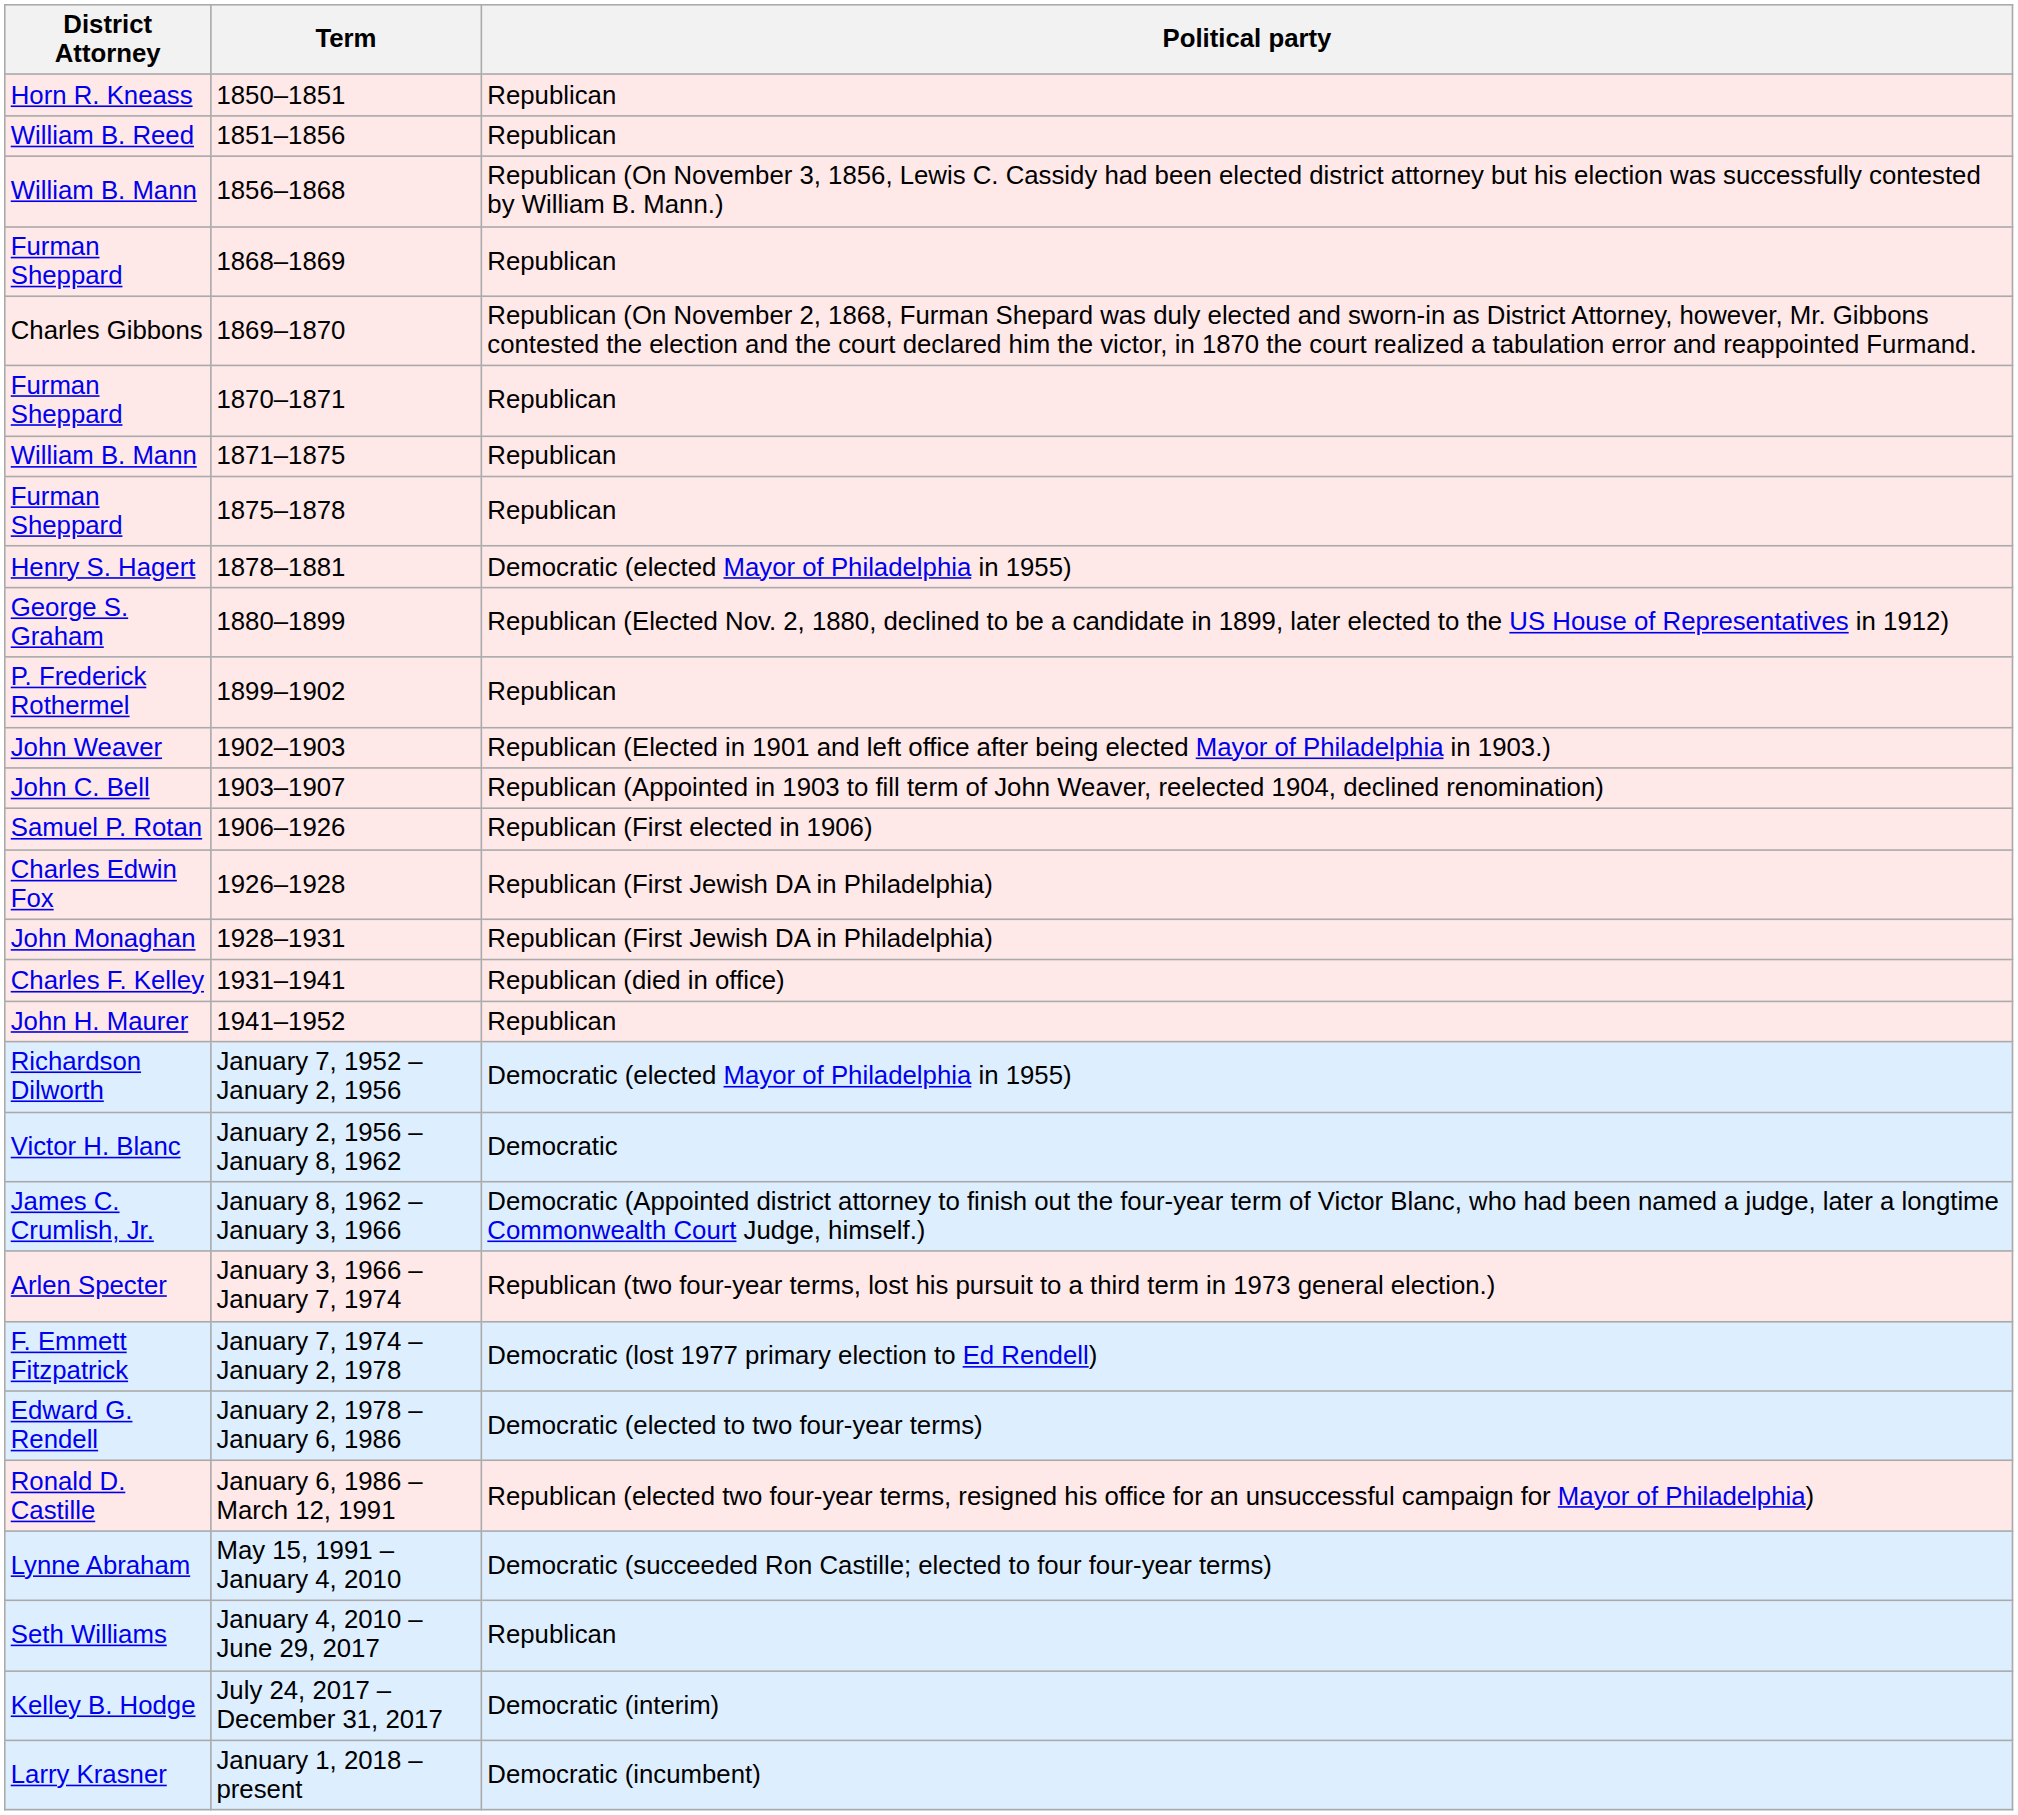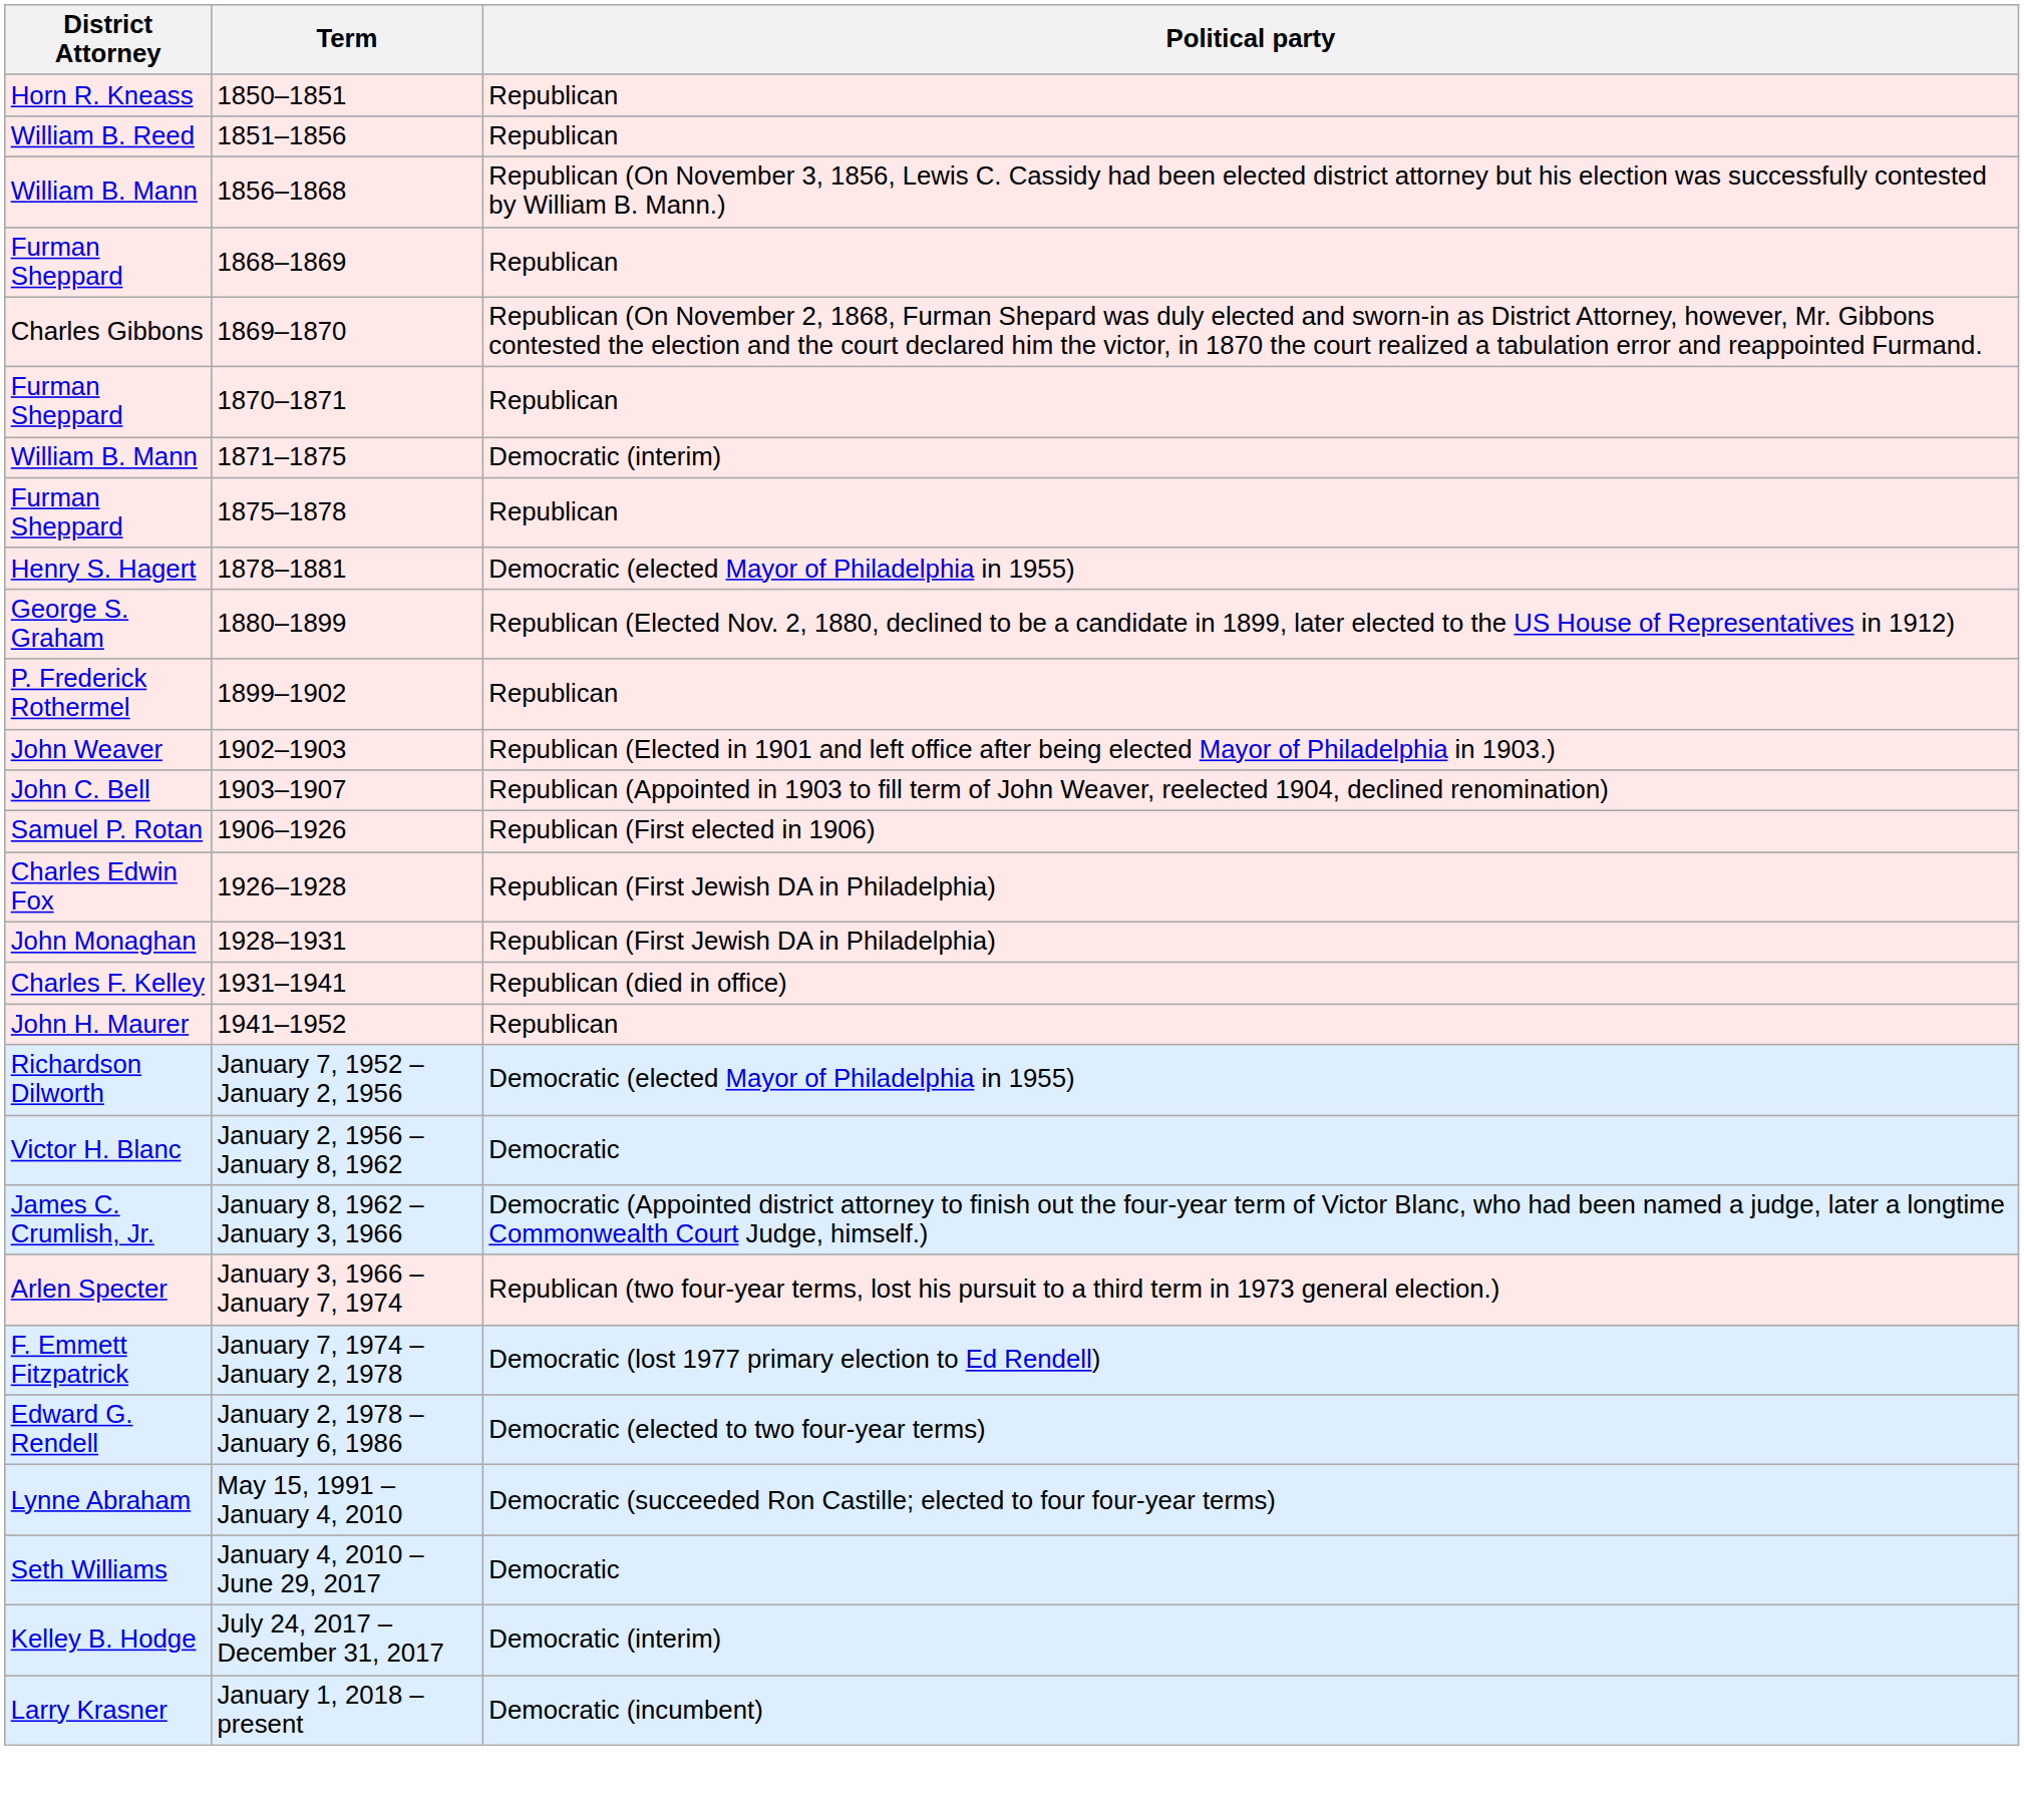1871–1875 | Political party: Republican -> Democratic (interim)
- row: Ronald D. Castille | January 6, 1986 – March 12, 1991 | Republican (elected two four-year terms, resigned his office for an unsuccessful campaign for Mayor of Philadelphia)
January 4, 2010 – June 29, 2017 | Political party: Republican -> Democratic
